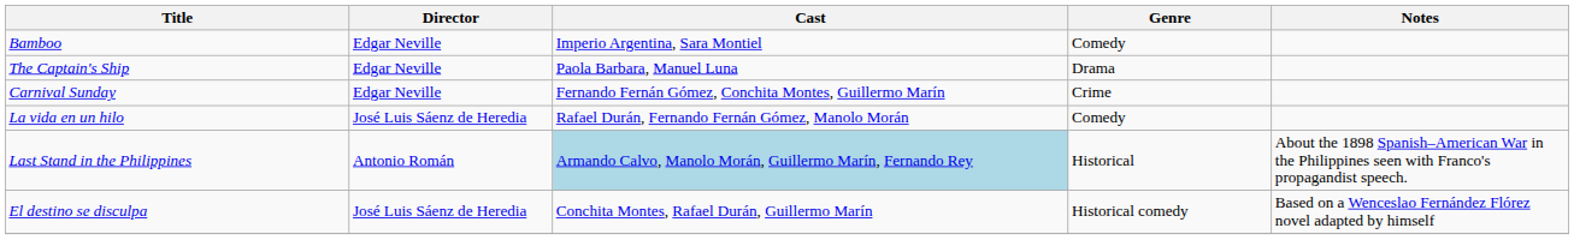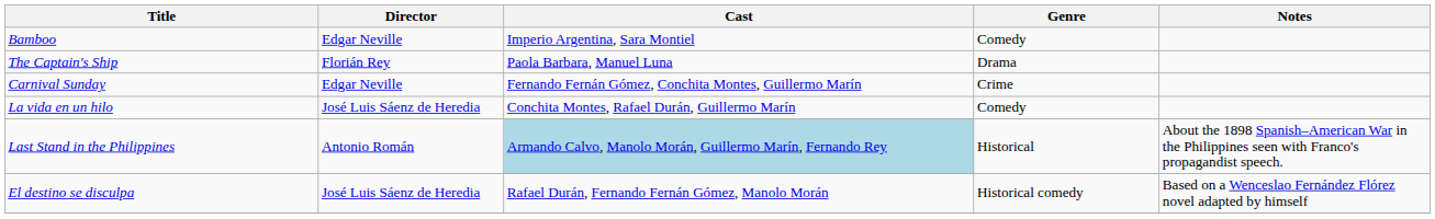The Captain's Ship | Director: Edgar Neville -> Florián Rey
La vida en un hilo | Cast: Rafael Durán, Fernando Fernán Gómez, Manolo Morán -> Conchita Montes, Rafael Durán, Guillermo Marín
El destino se disculpa | Cast: Conchita Montes, Rafael Durán, Guillermo Marín -> Rafael Durán, Fernando Fernán Gómez, Manolo Morán
